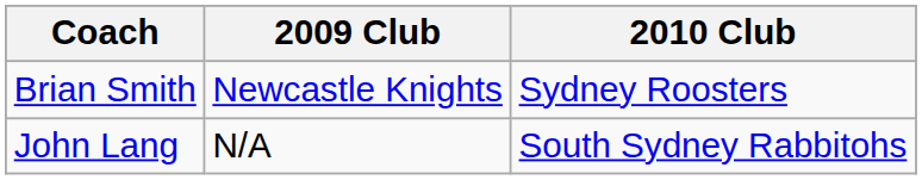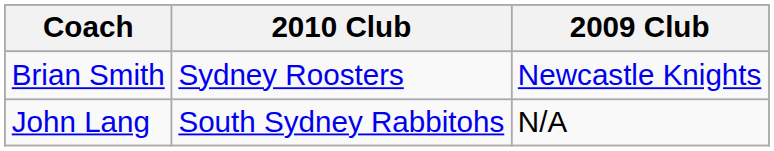columns swapped: 2009 Club <-> 2010 Club
